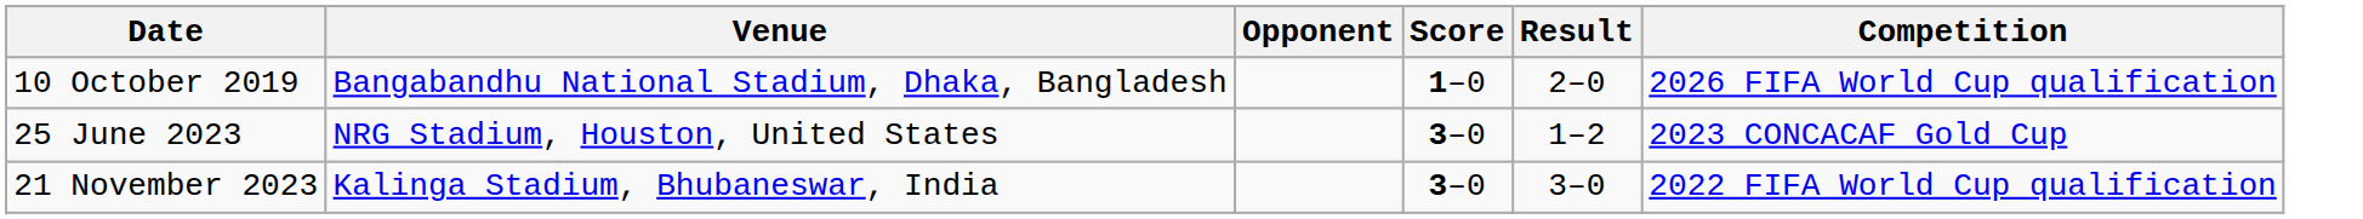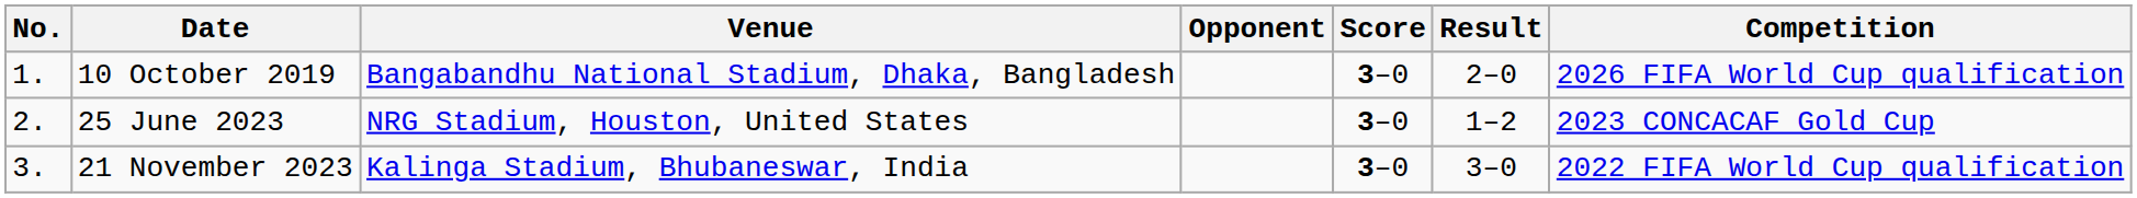+ column: No. | 1. | 2. | 3.
10 October 2019 | Score: 1–0 -> 3–0
